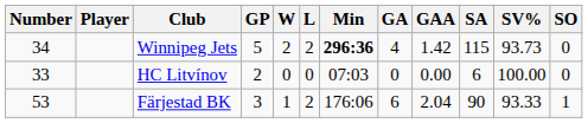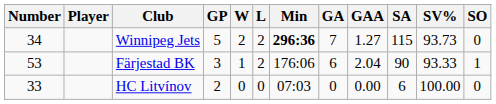Winnipeg Jets | GA: 4 -> 7
Winnipeg Jets | GAA: 1.42 -> 1.27
rows swapped: HC Litvínov <-> Färjestad BK
